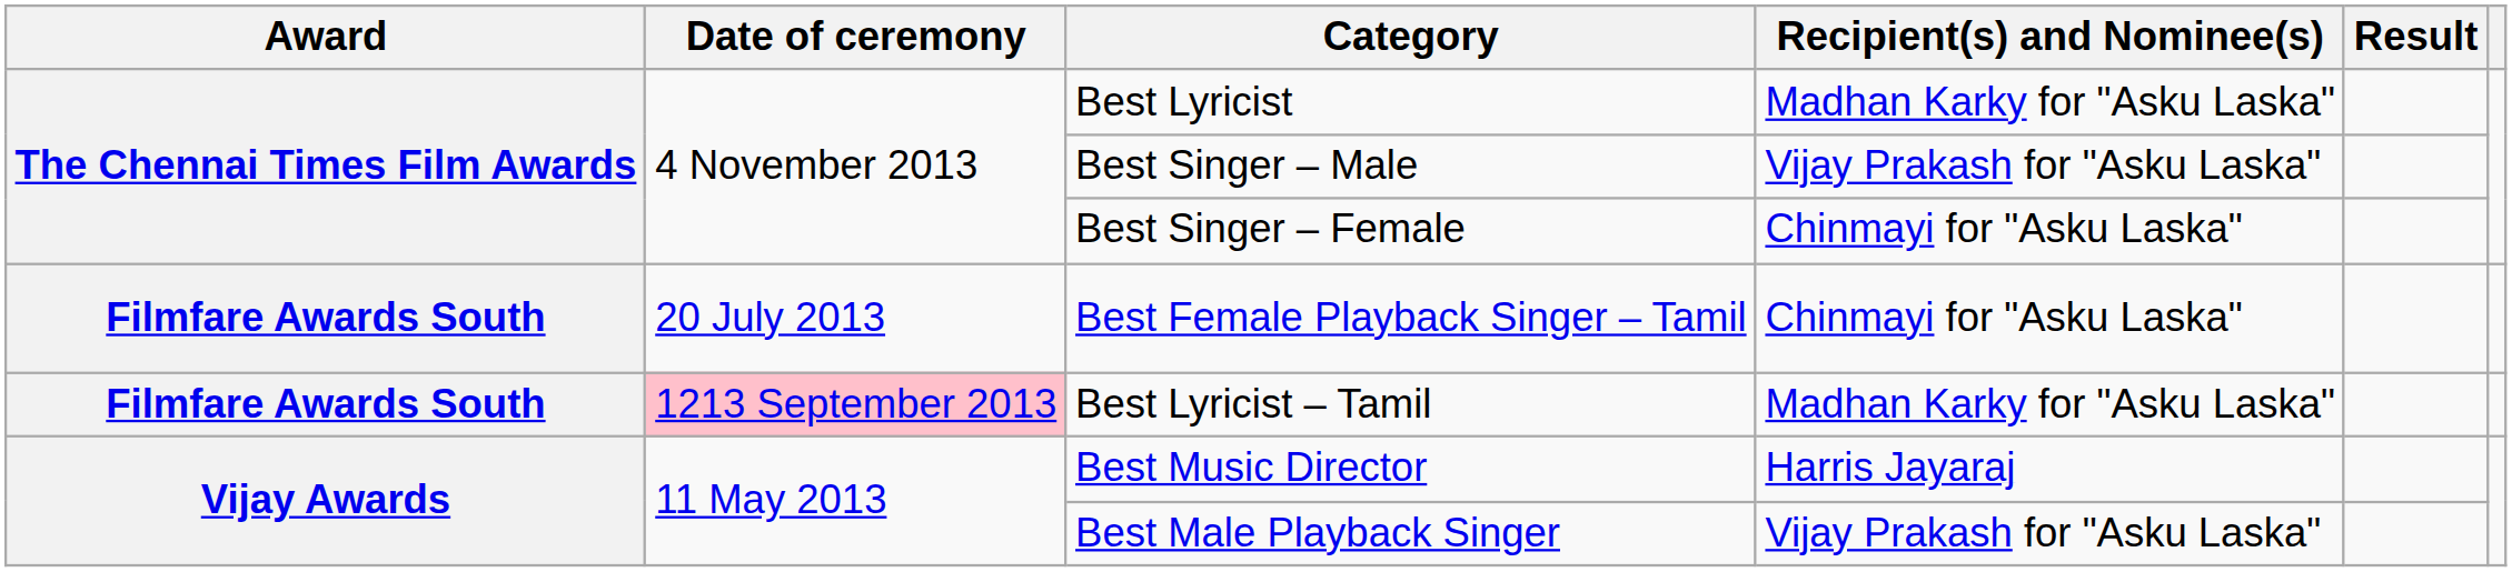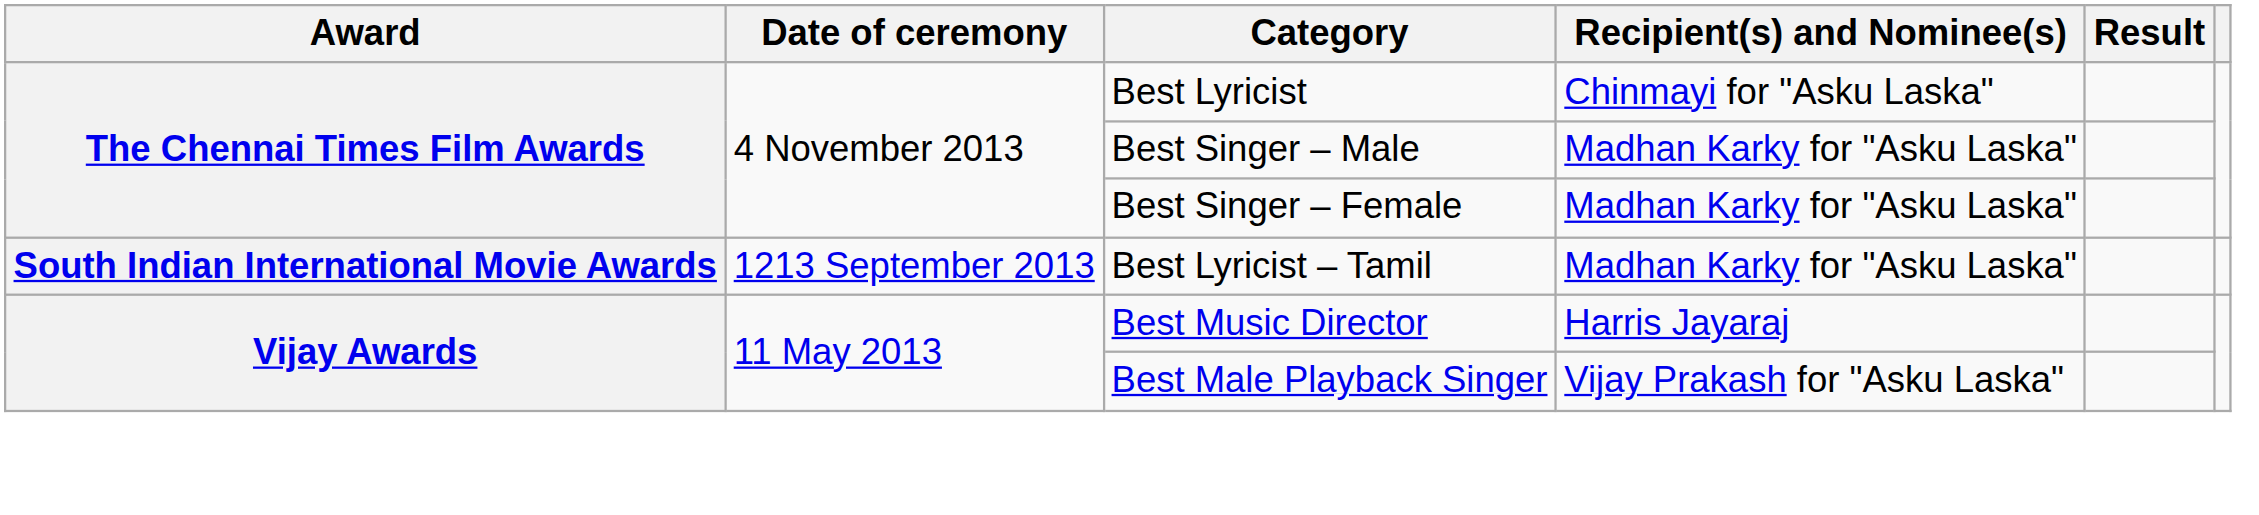Best Lyricist | Recipient(s) and Nominee(s): Madhan Karky for "Asku Laska" -> Chinmayi for "Asku Laska"
Best Singer – Male | Recipient(s) and Nominee(s): Vijay Prakash for "Asku Laska" -> Madhan Karky for "Asku Laska"
Best Singer – Female | Recipient(s) and Nominee(s): Chinmayi for "Asku Laska" -> Madhan Karky for "Asku Laska"
- row: Filmfare Awards South | 20 July 2013 | Best Female Playback Singer – Tamil | Chinmayi for "Asku Laska"
Best Lyricist – Tamil | Award: Filmfare Awards South -> South Indian International Movie Awards
Best Lyricist – Tamil | Date of ceremony: pink background -> no background
